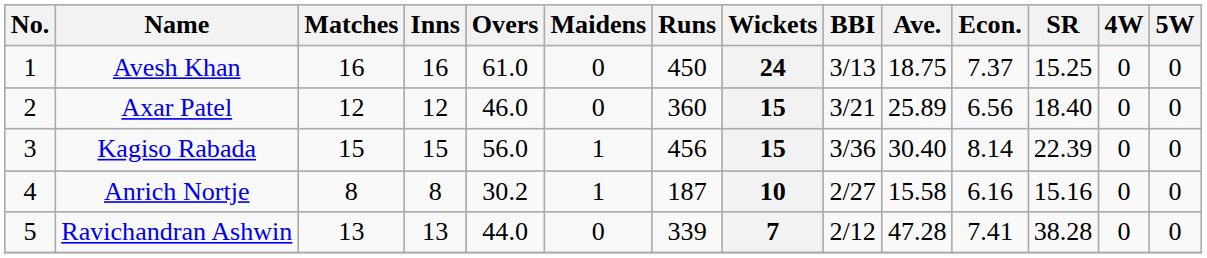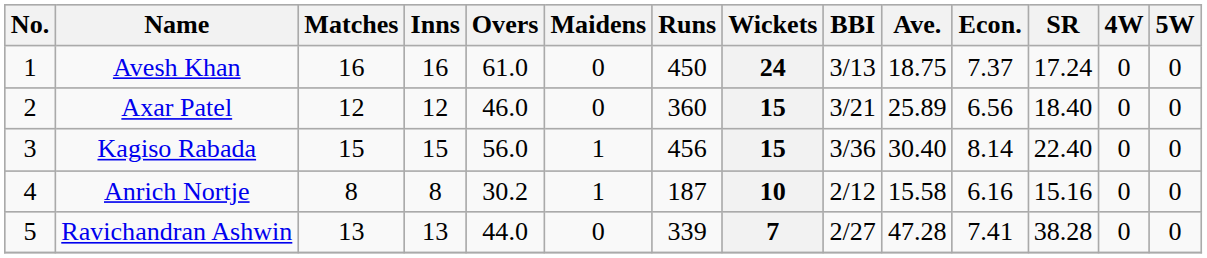Avesh Khan | SR: 15.25 -> 17.24
Kagiso Rabada | SR: 22.39 -> 22.40
Anrich Nortje | BBI: 2/27 -> 2/12
Ravichandran Ashwin | BBI: 2/12 -> 2/27
